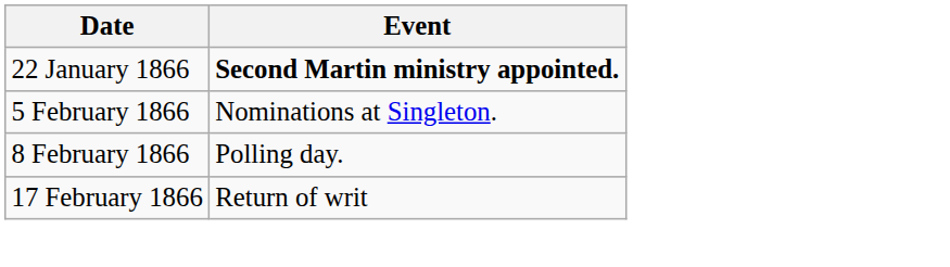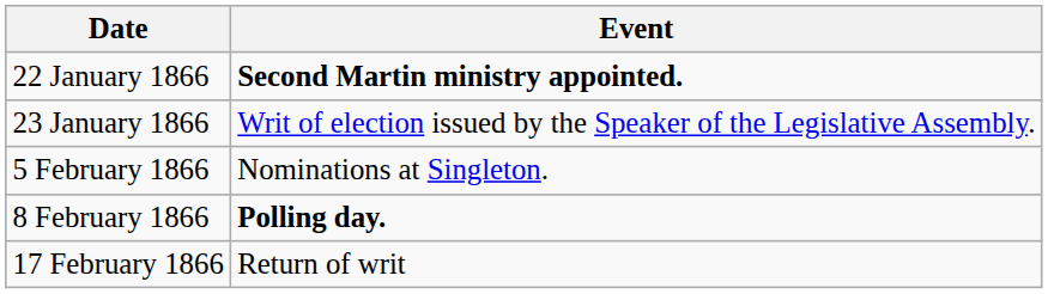+ row: 23 January 1866 | Writ of election issued by the Speaker of the Legislative Assembly.
8 February 1866 | Event: normal -> bold
